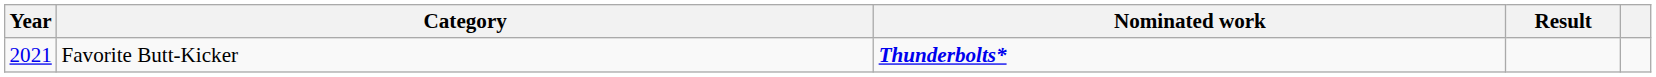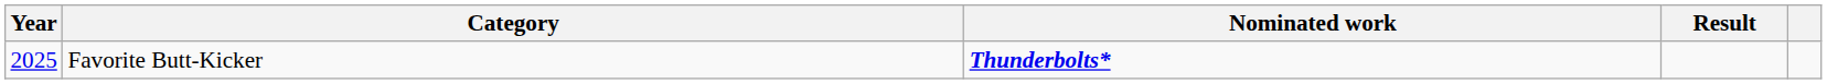Favorite Butt-Kicker | Year: 2021 -> 2025
